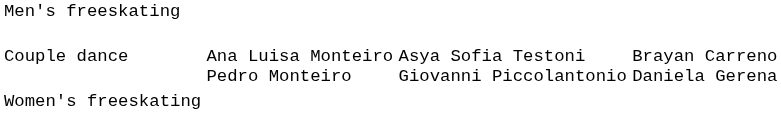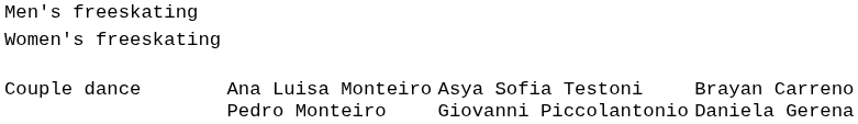rows swapped: Women's freeskating <-> Couple dance
